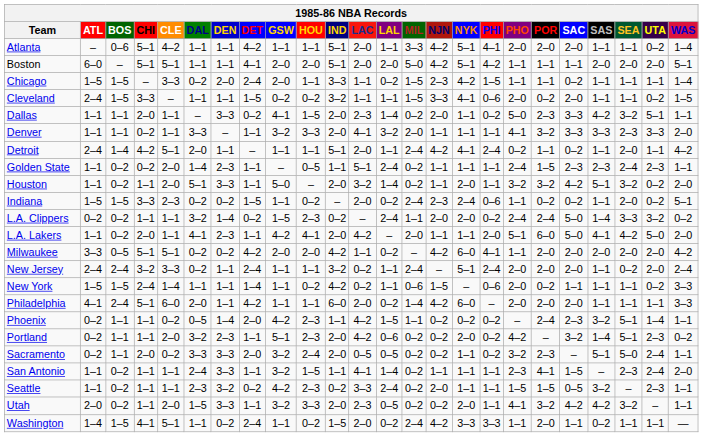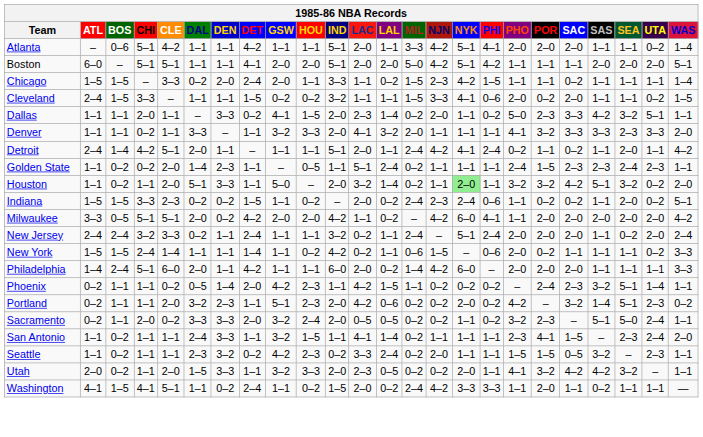Houston | NYK: no background -> lightgreen background
- row: L.A. Clippers | 0–2 | 0–2 | 1–1 | 1–1 | 3–2 | 1–4 | 0–2 | 1–5 | 2–3 | 0–2 | – | 2–4 | 1–1 | 2–0 | 2–0 | 0–2 | 2–4 | 2–4 | 5–0 | 1–4 | 3–3 | 3–2 | 0–2
- row: L.A. Lakers | 1–1 | 0–2 | 2–0 | 1–1 | 4–1 | 2–3 | 1–1 | 4–2 | 4–1 | 2–0 | 4–2 | – | 2–0 | 1–1 | 1–1 | 2–0 | 5–1 | 6–0 | 5–0 | 4–1 | 4–2 | 5–0 | 2–0
Milwaukee | DAL: 0–2 -> 2–0
Philadelphia | ATL: 4–1 -> 1–4
Washington | ATL: 1–4 -> 4–1
